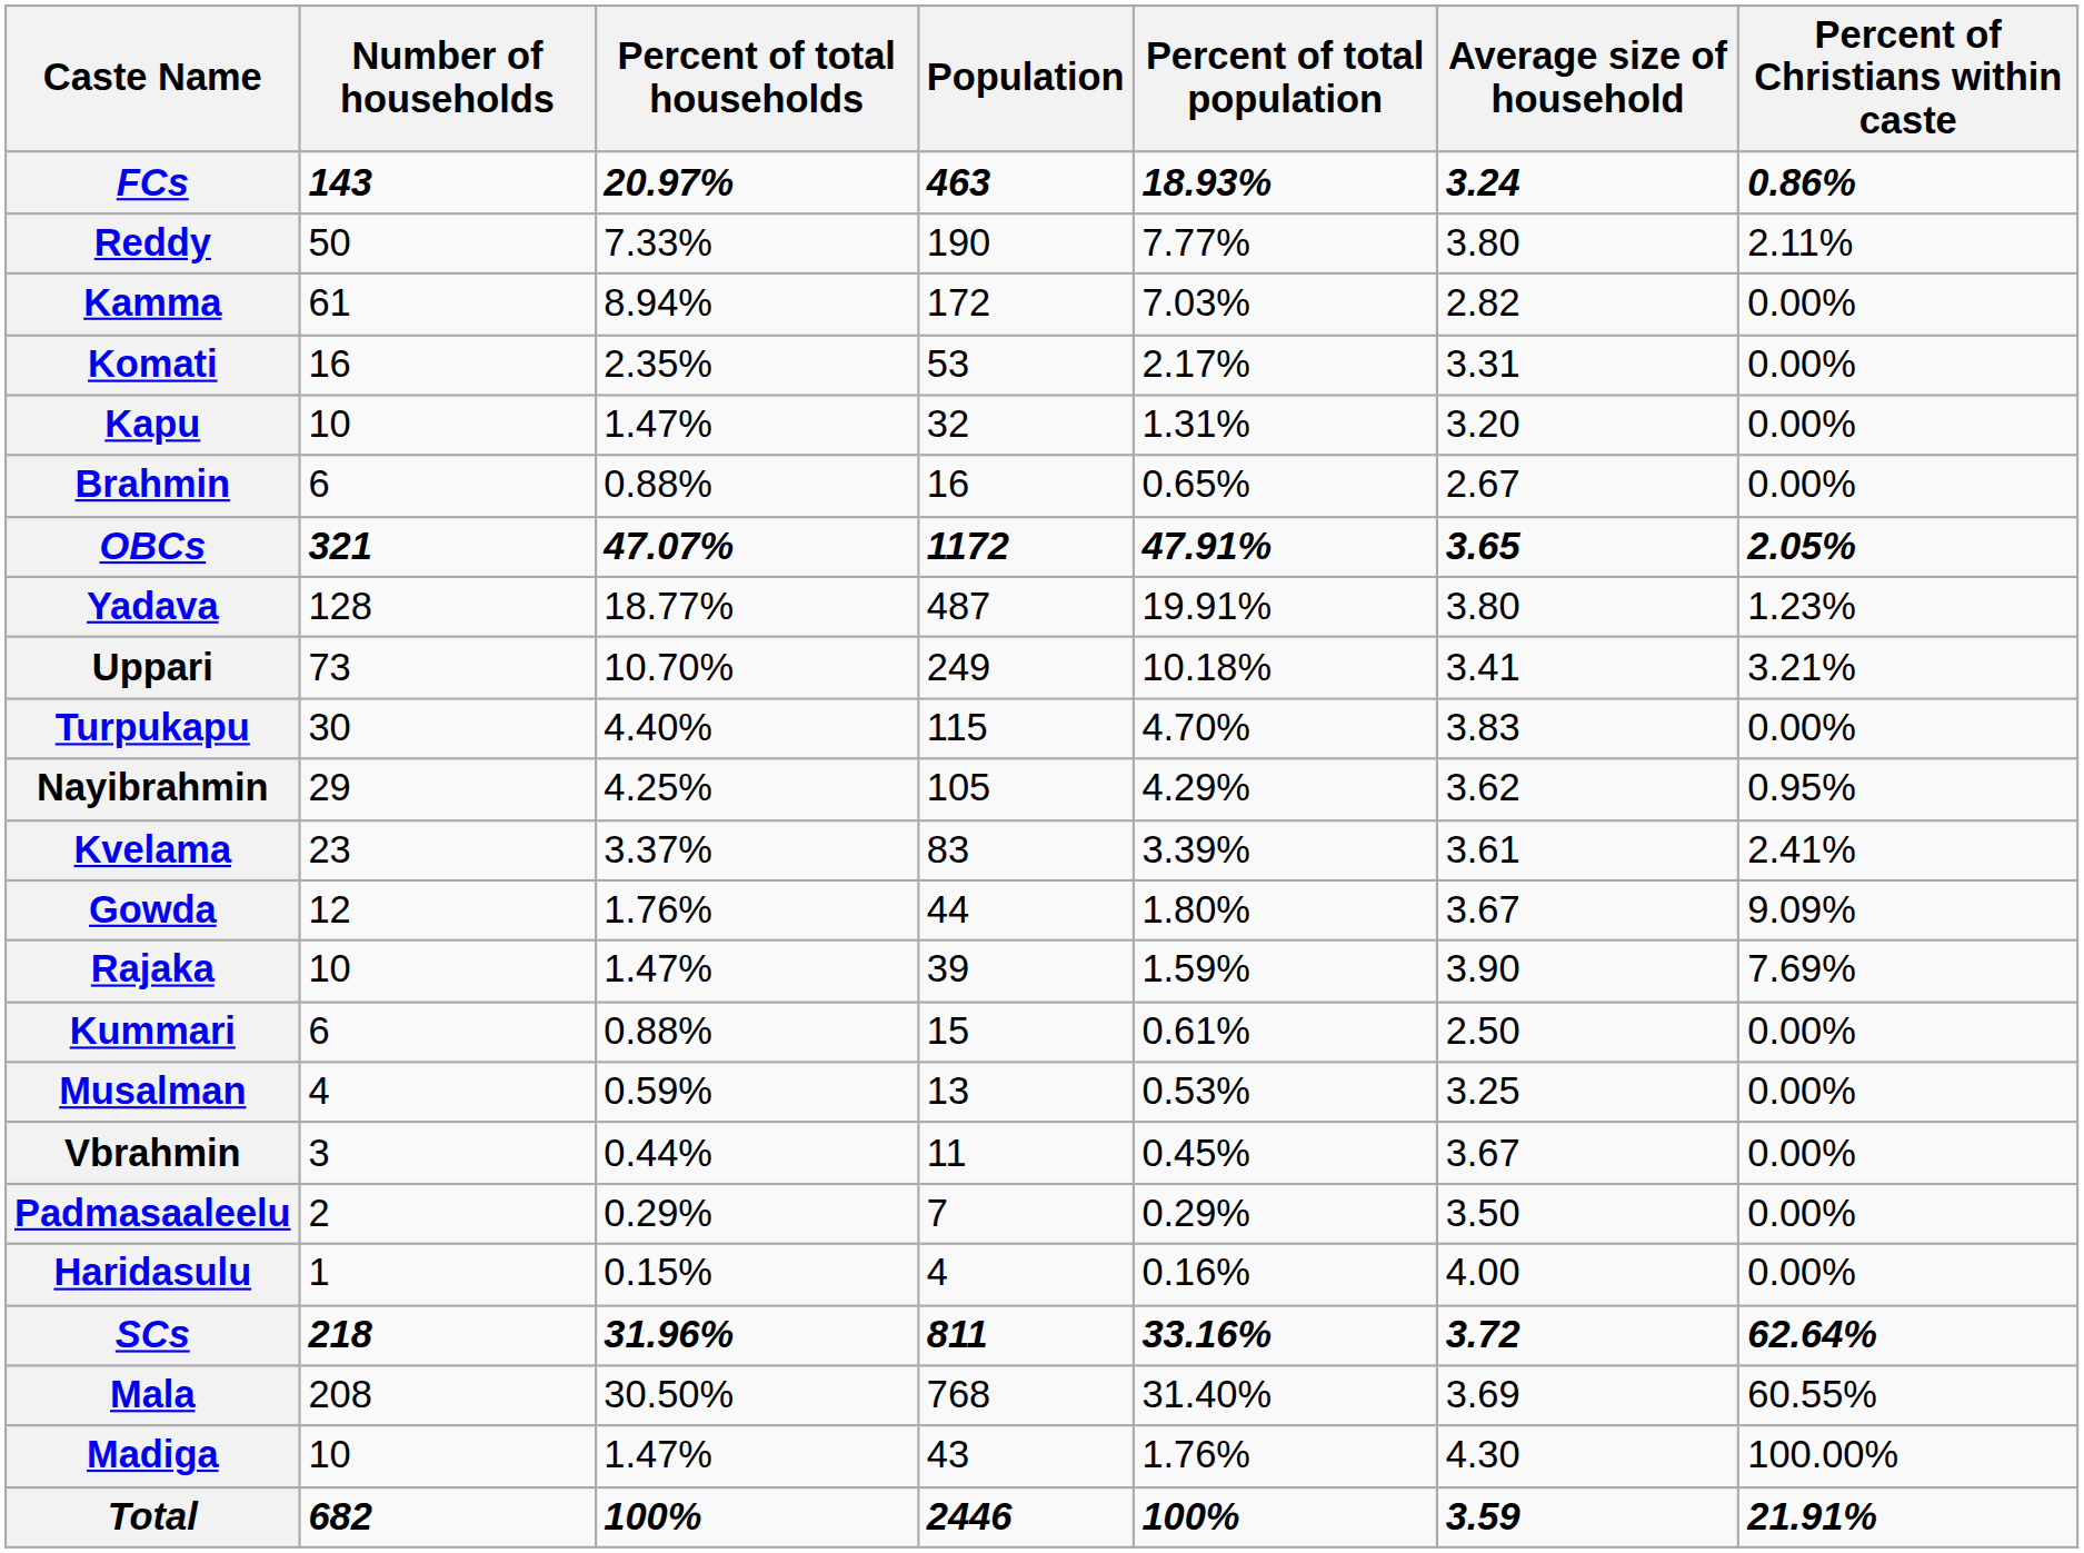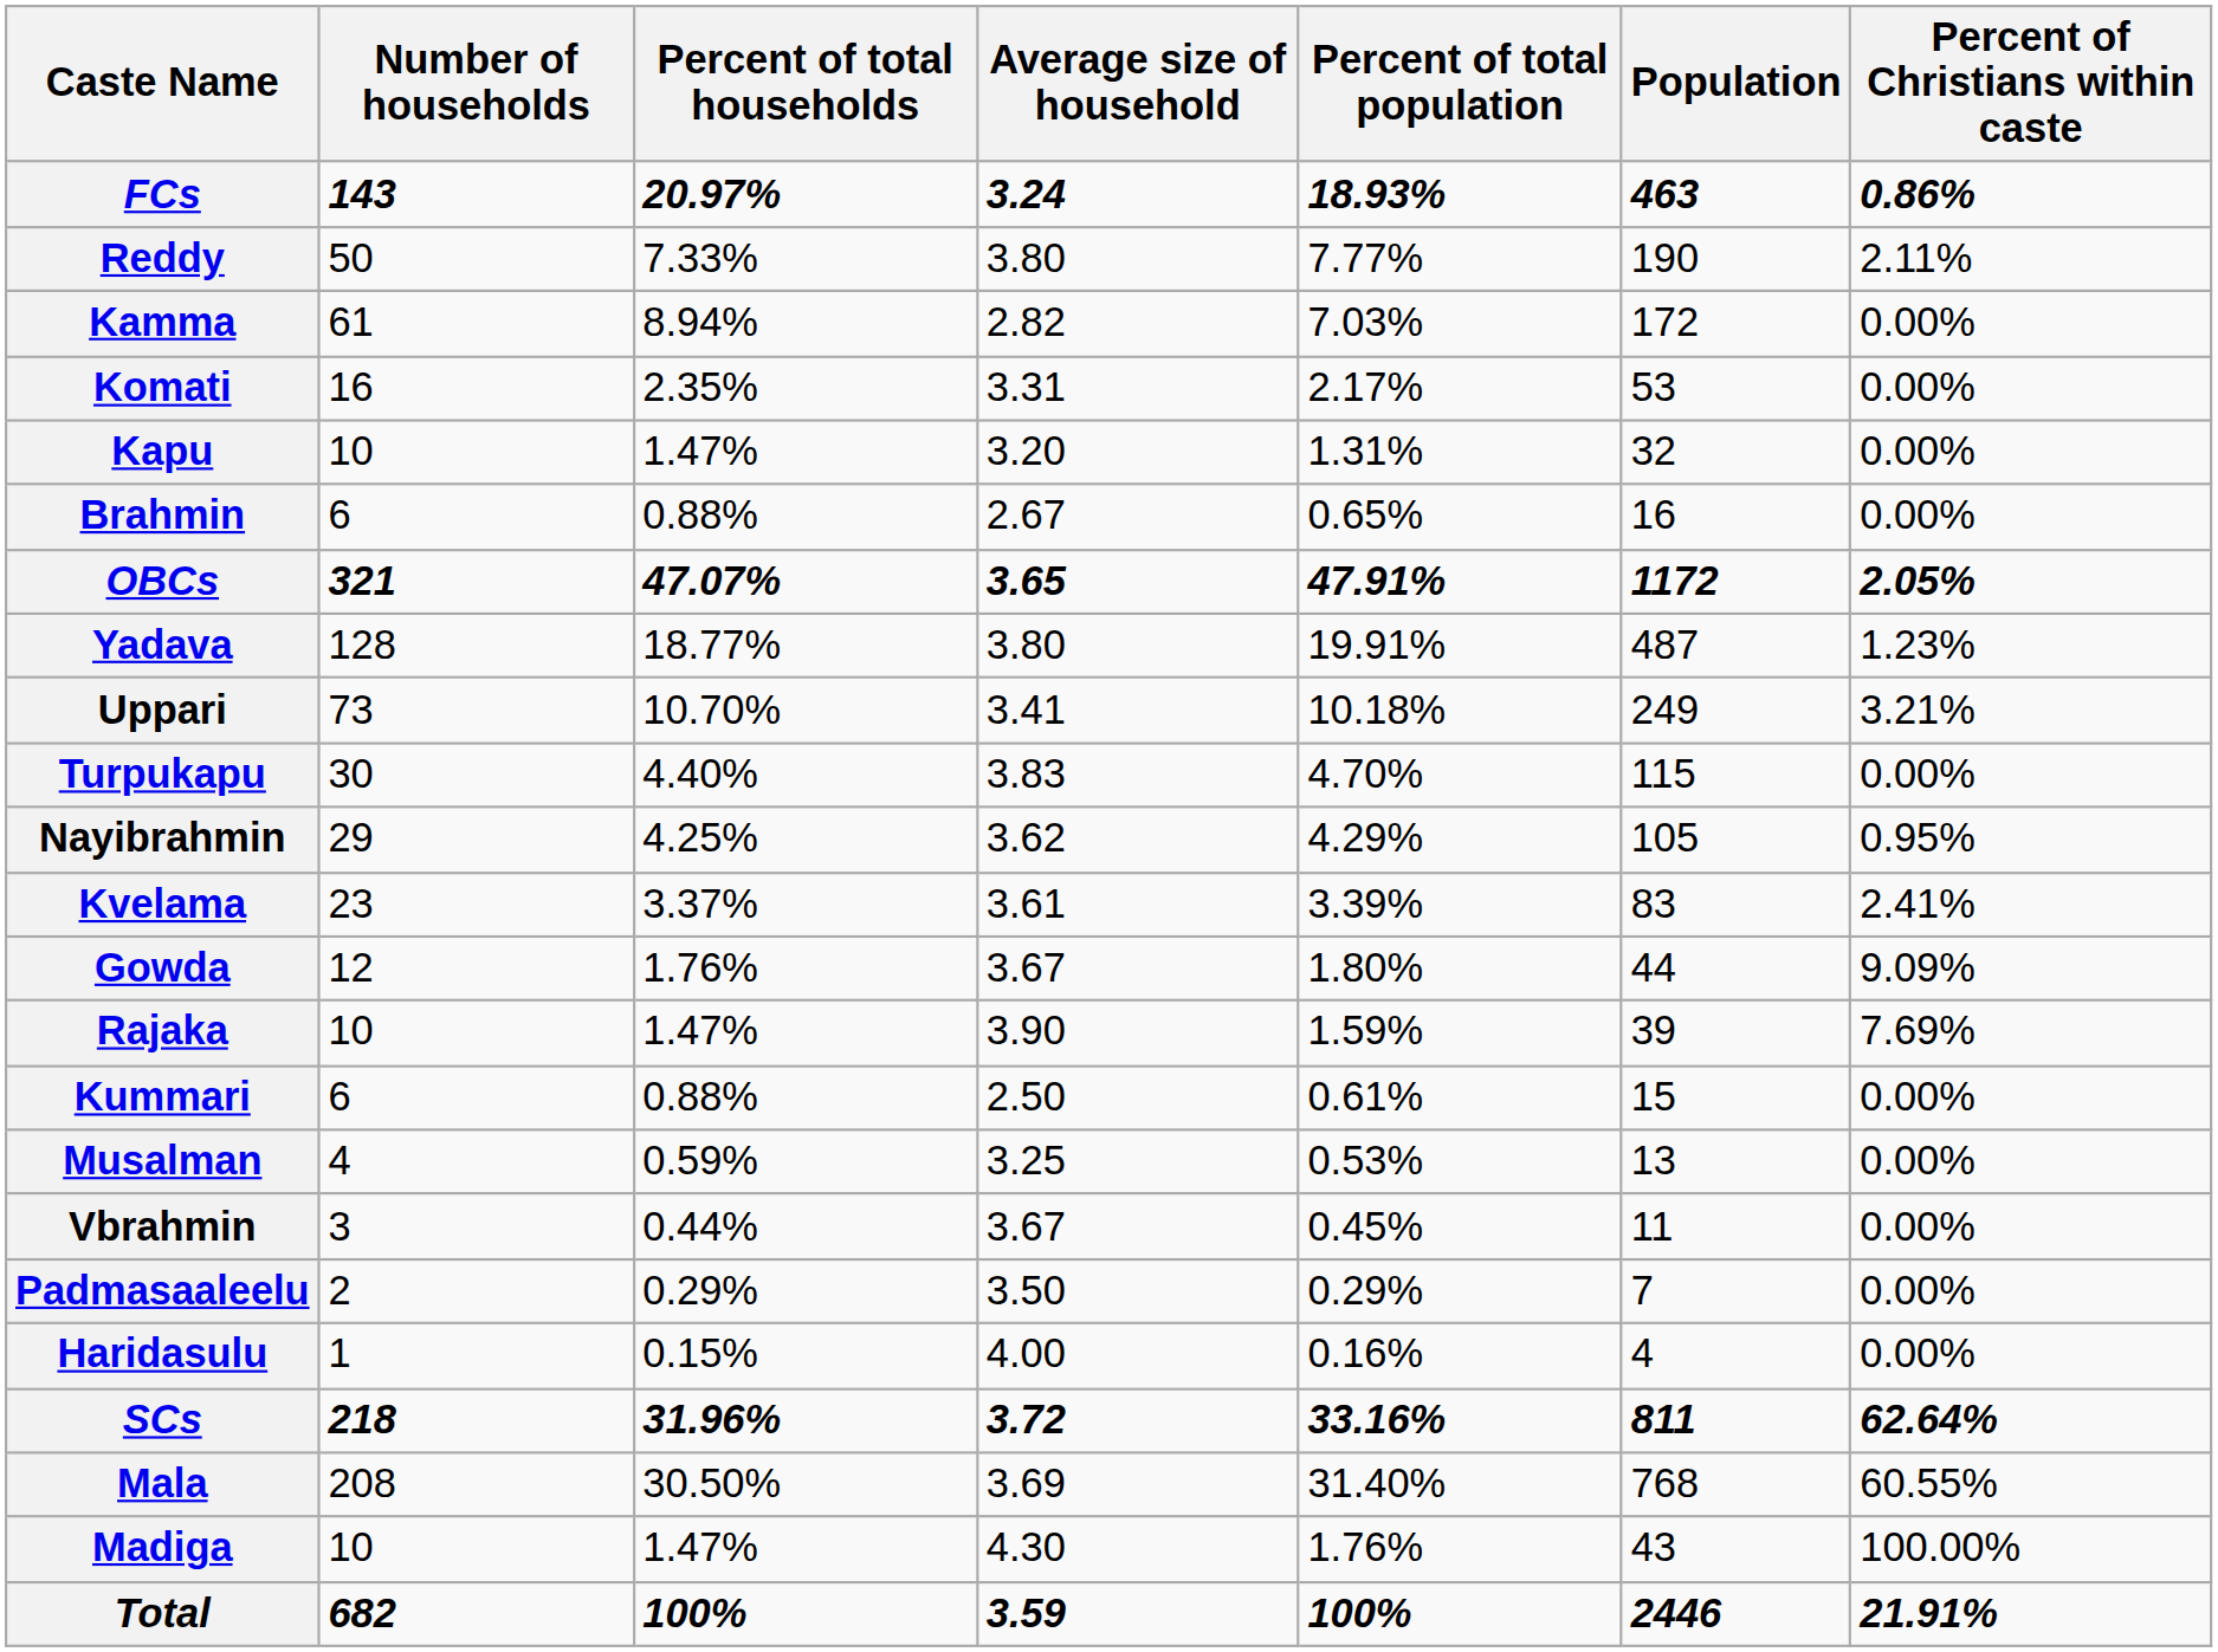columns swapped: Population <-> Average size of household
